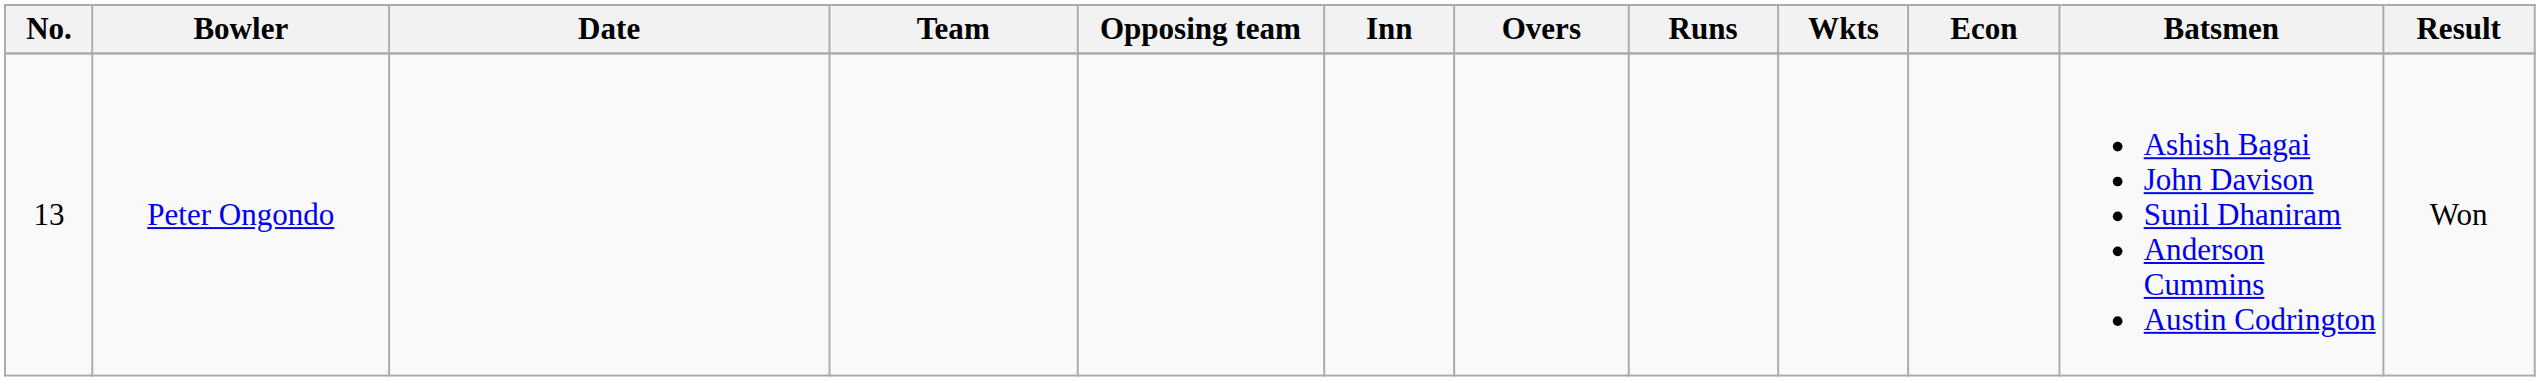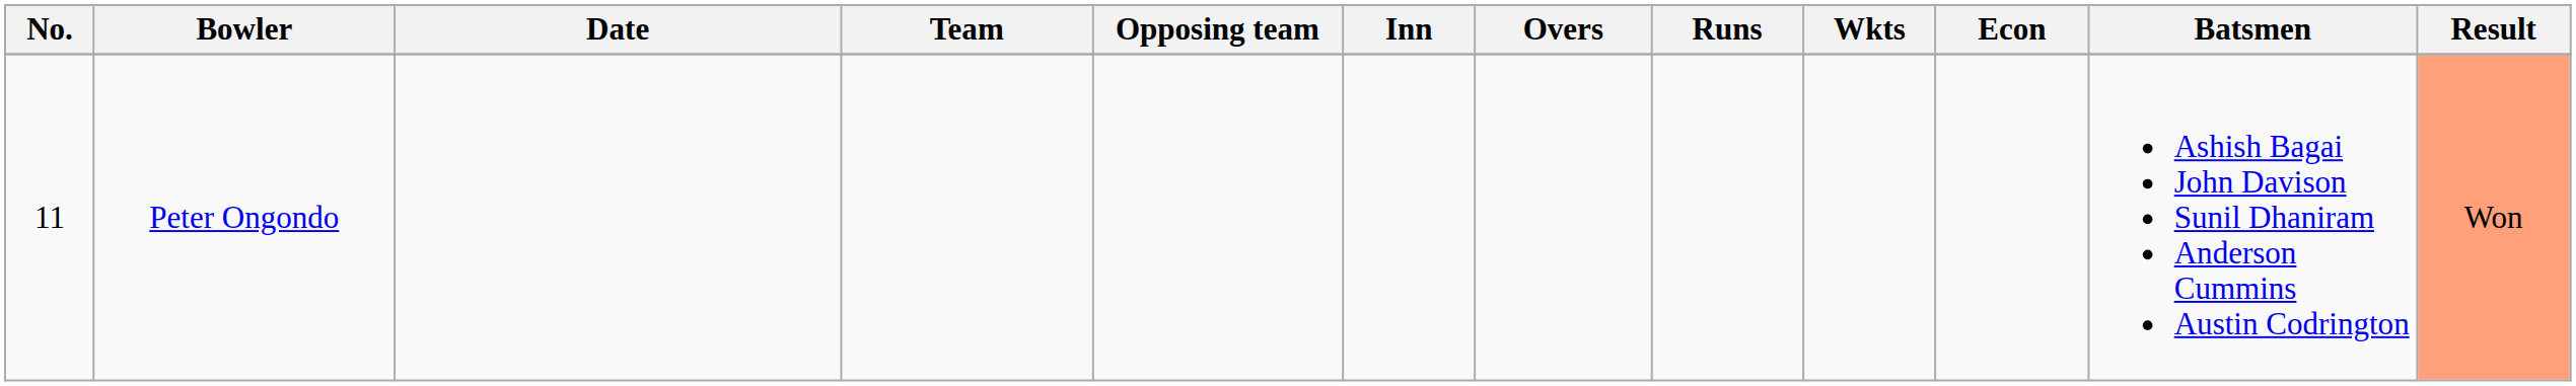Peter Ongondo | No.: 13 -> 11
Peter Ongondo | Result: no background -> lightsalmon background
